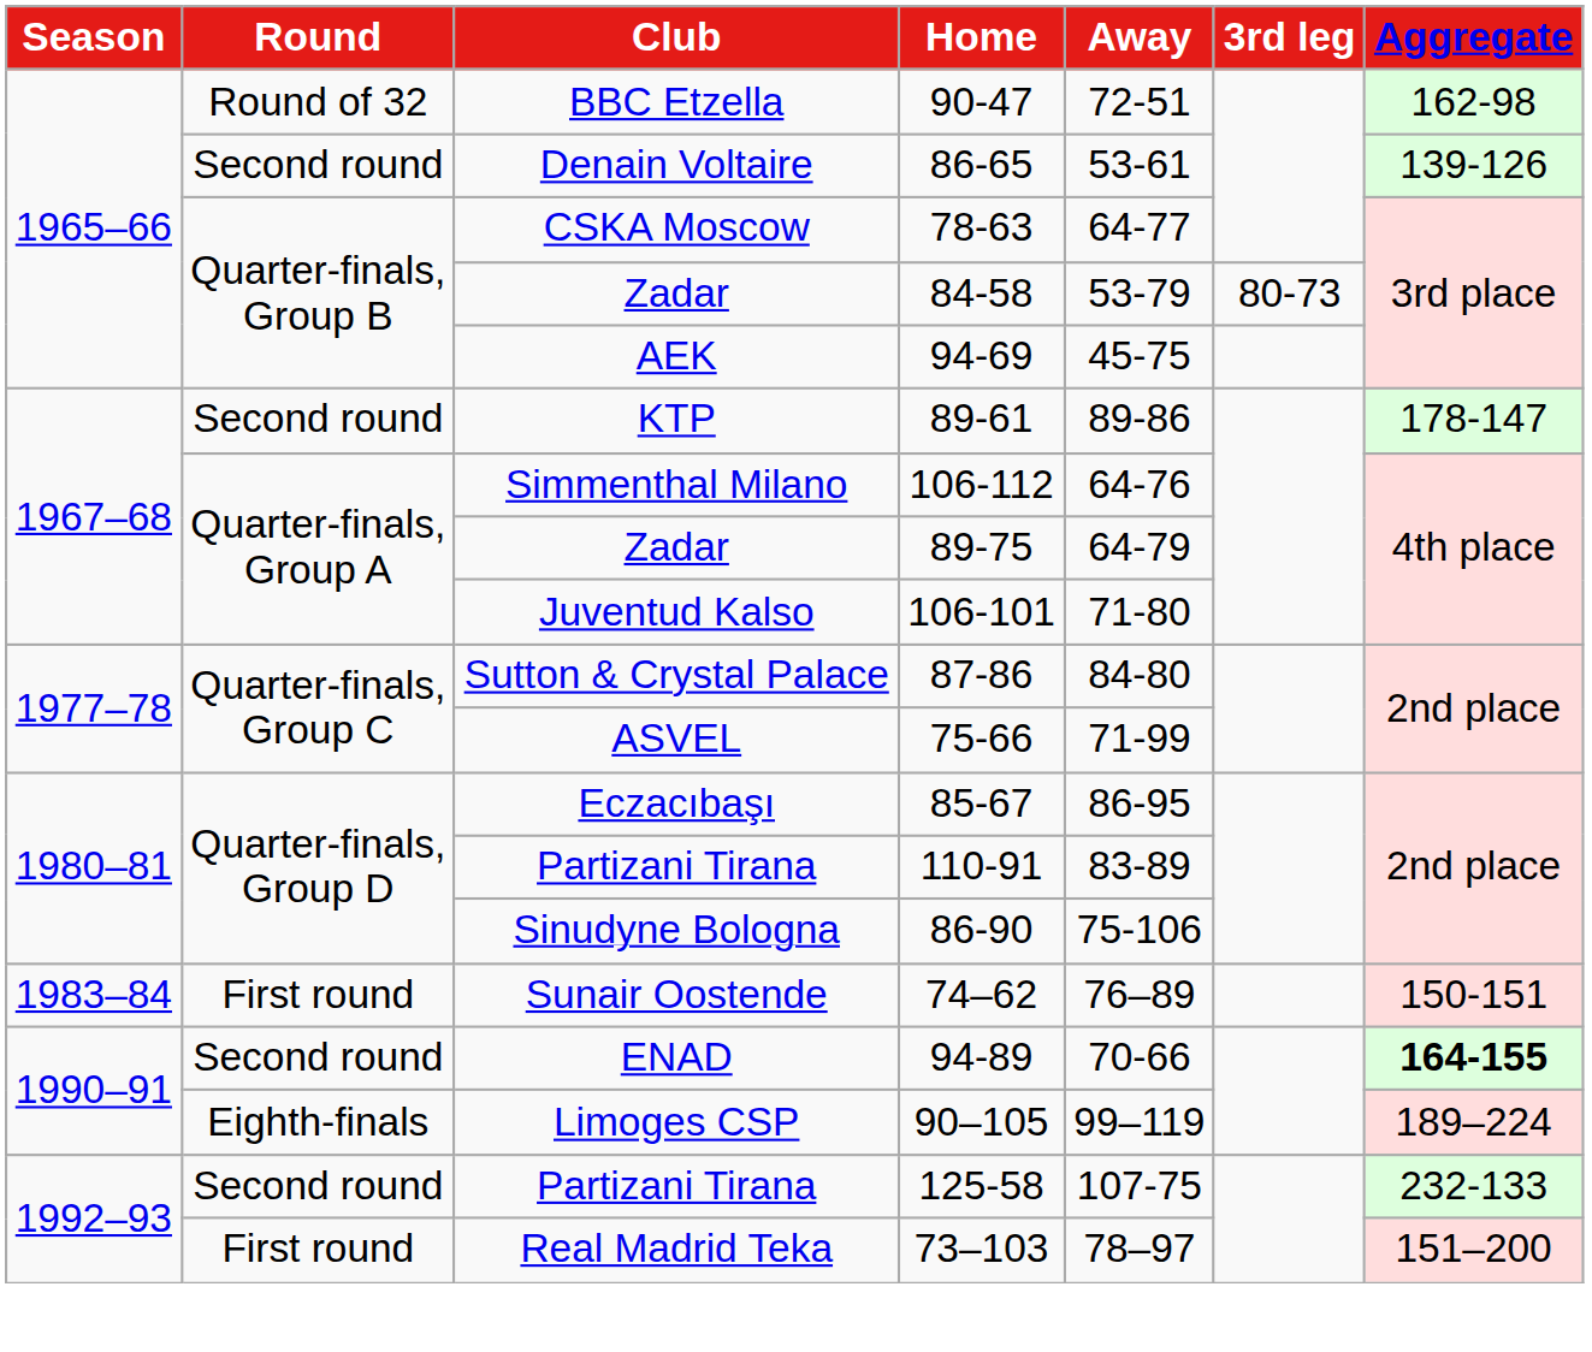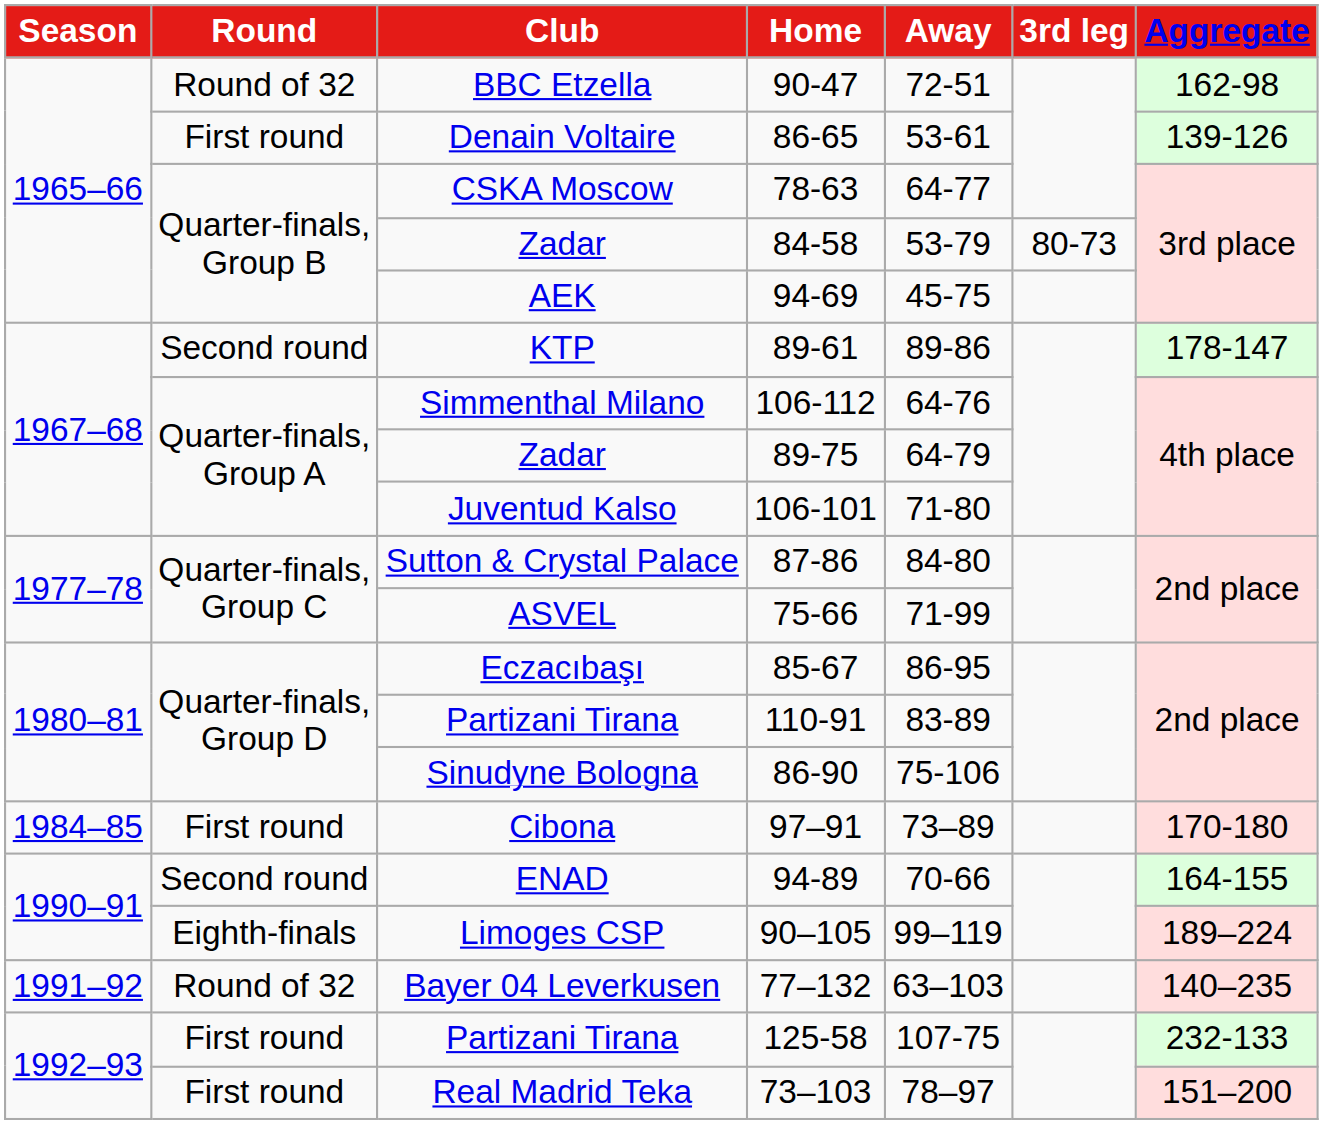Denain Voltaire | Round: Second round -> First round
- row: 1983–84 | First round | Sunair Oostende | 74–62 | 76–89 | 150-151
+ row: 1984–85 | First round | Cibona | 97–91 | 73–89 | 170-180
ENAD | Aggregate: bold -> normal
+ row: 1991–92 | Round of 32 | Bayer 04 Leverkusen | 77–132 | 63–103 | 140–235
Partizani Tirana / 125-58 | Round: Second round -> First round
